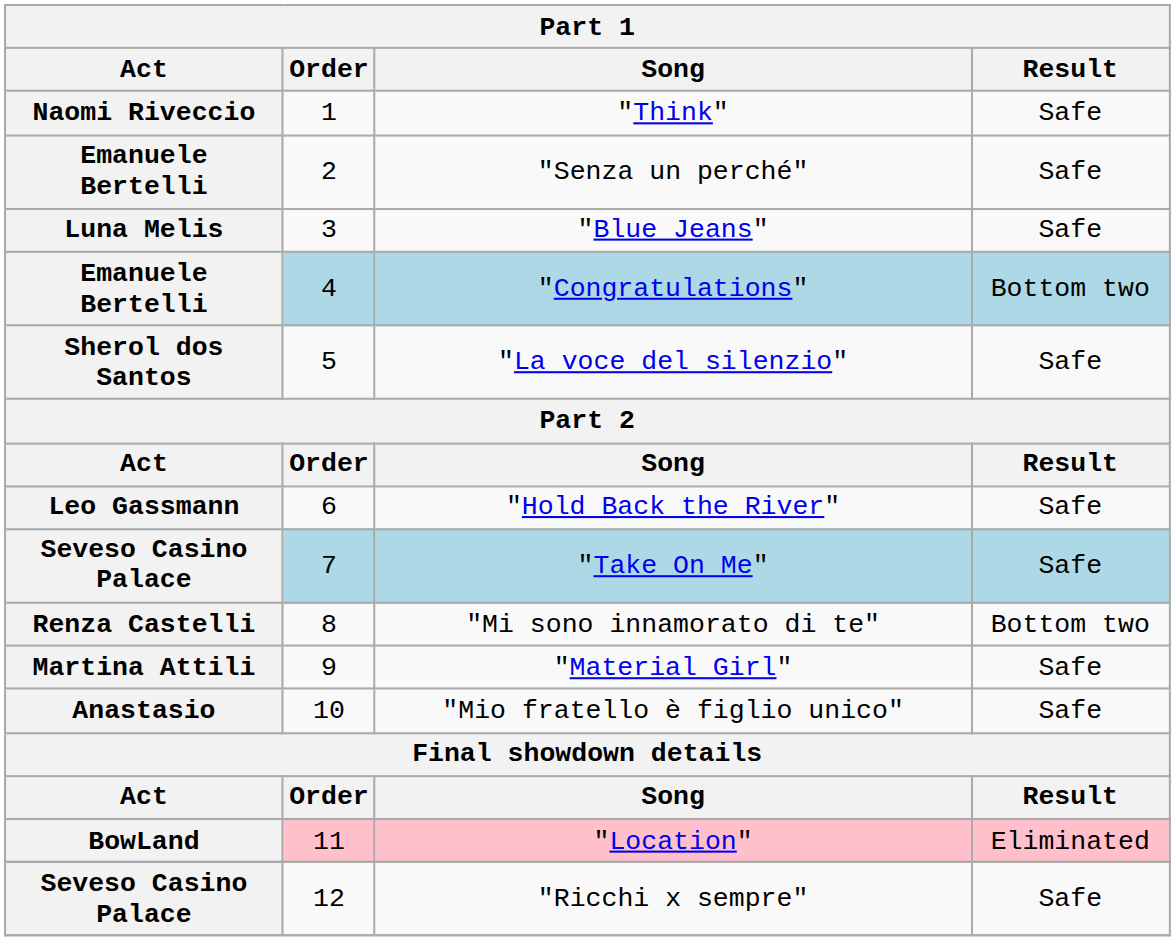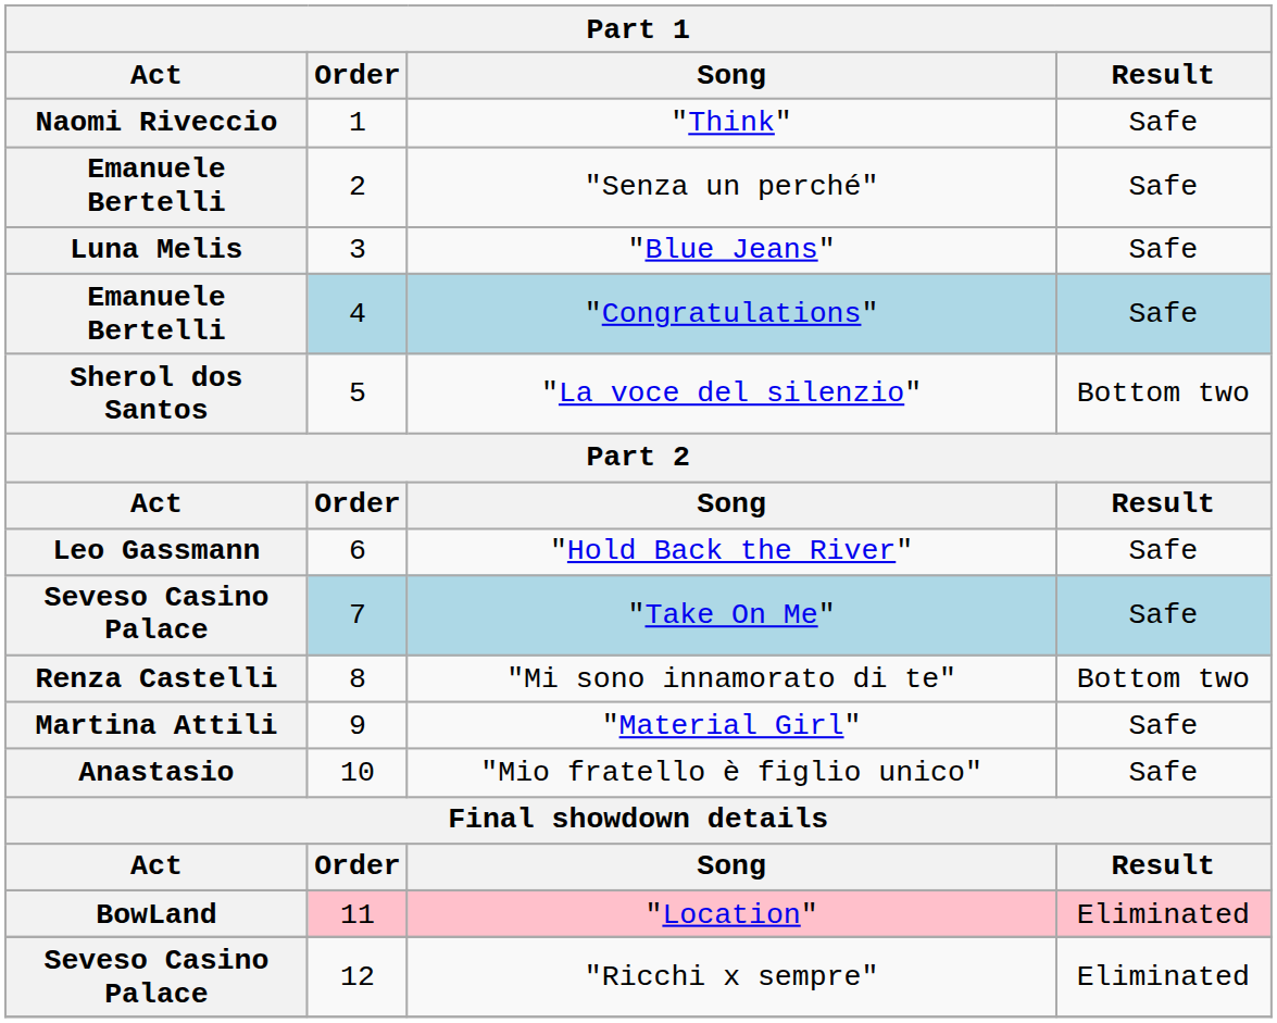"Congratulations" | Result: Bottom two -> Safe
"La voce del silenzio" | Result: Safe -> Bottom two
"Ricchi x sempre" | Result: Safe -> Eliminated
